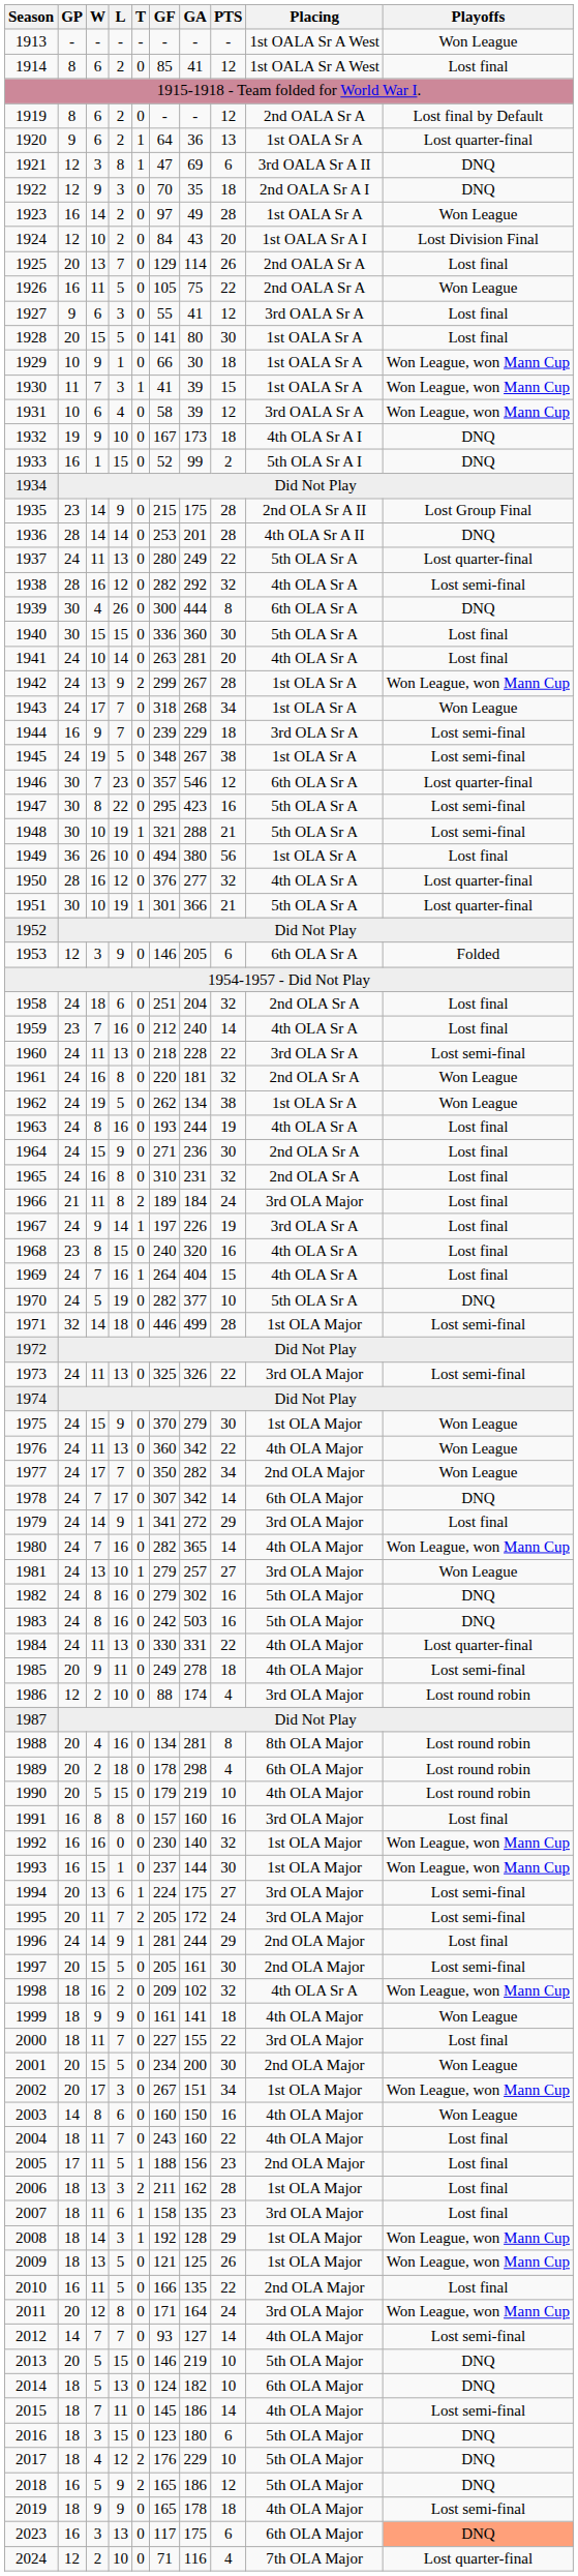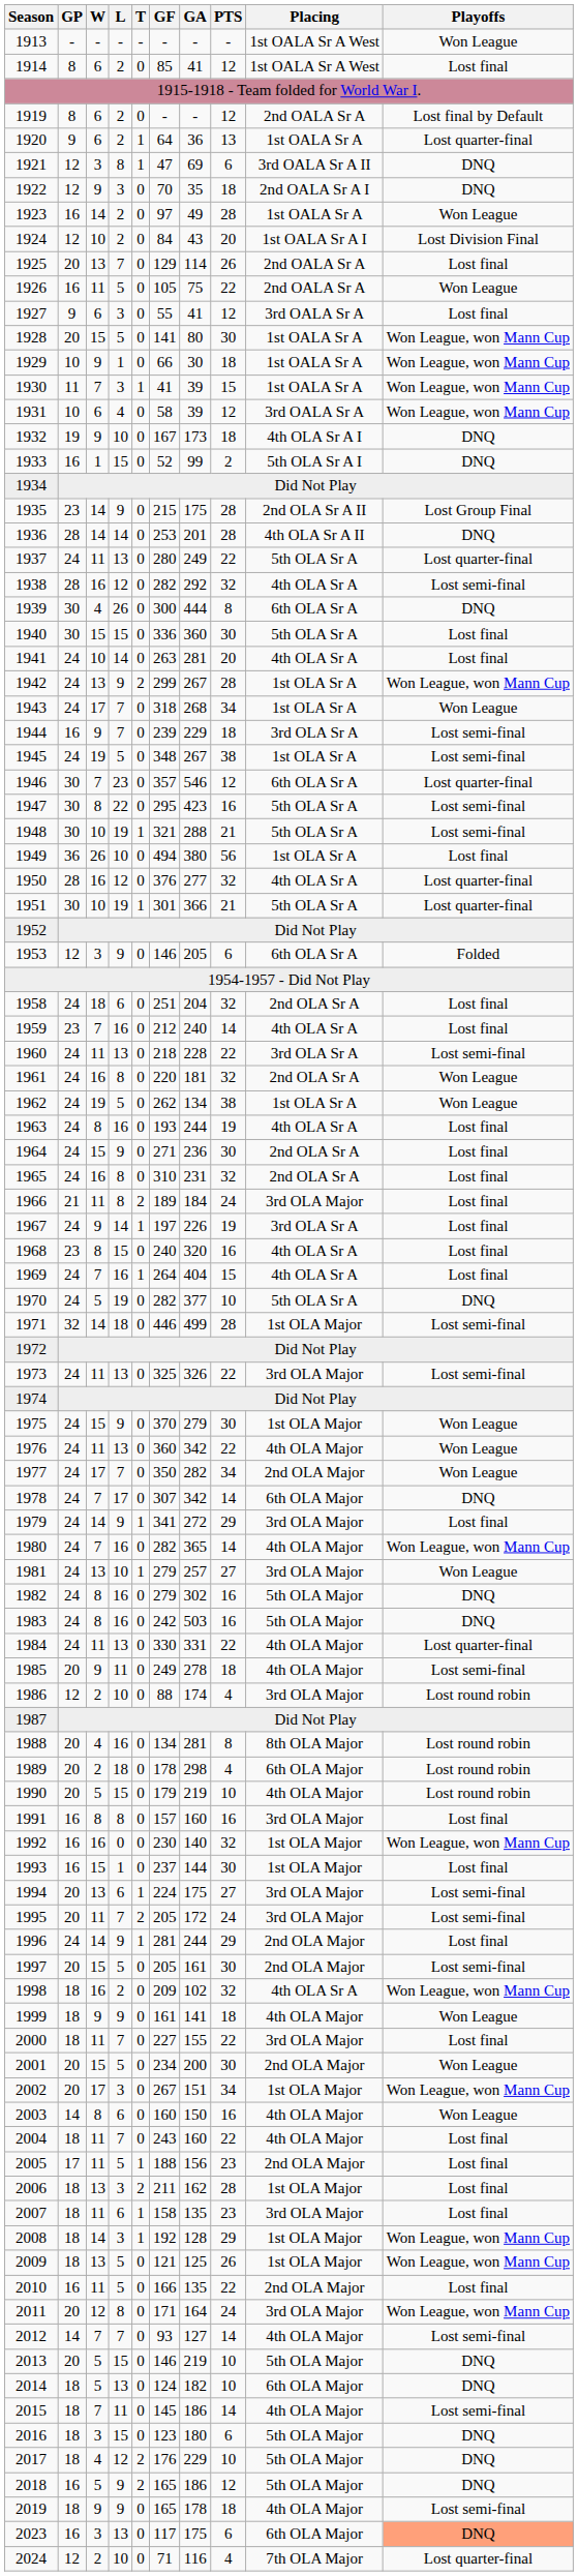1928 | Playoffs: Lost final -> Won League, won Mann Cup
1993 | Playoffs: Won League, won Mann Cup -> Lost final
